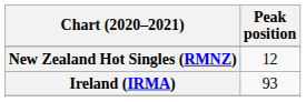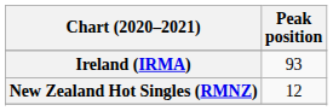rows swapped: Ireland (IRMA) <-> New Zealand Hot Singles (RMNZ)
